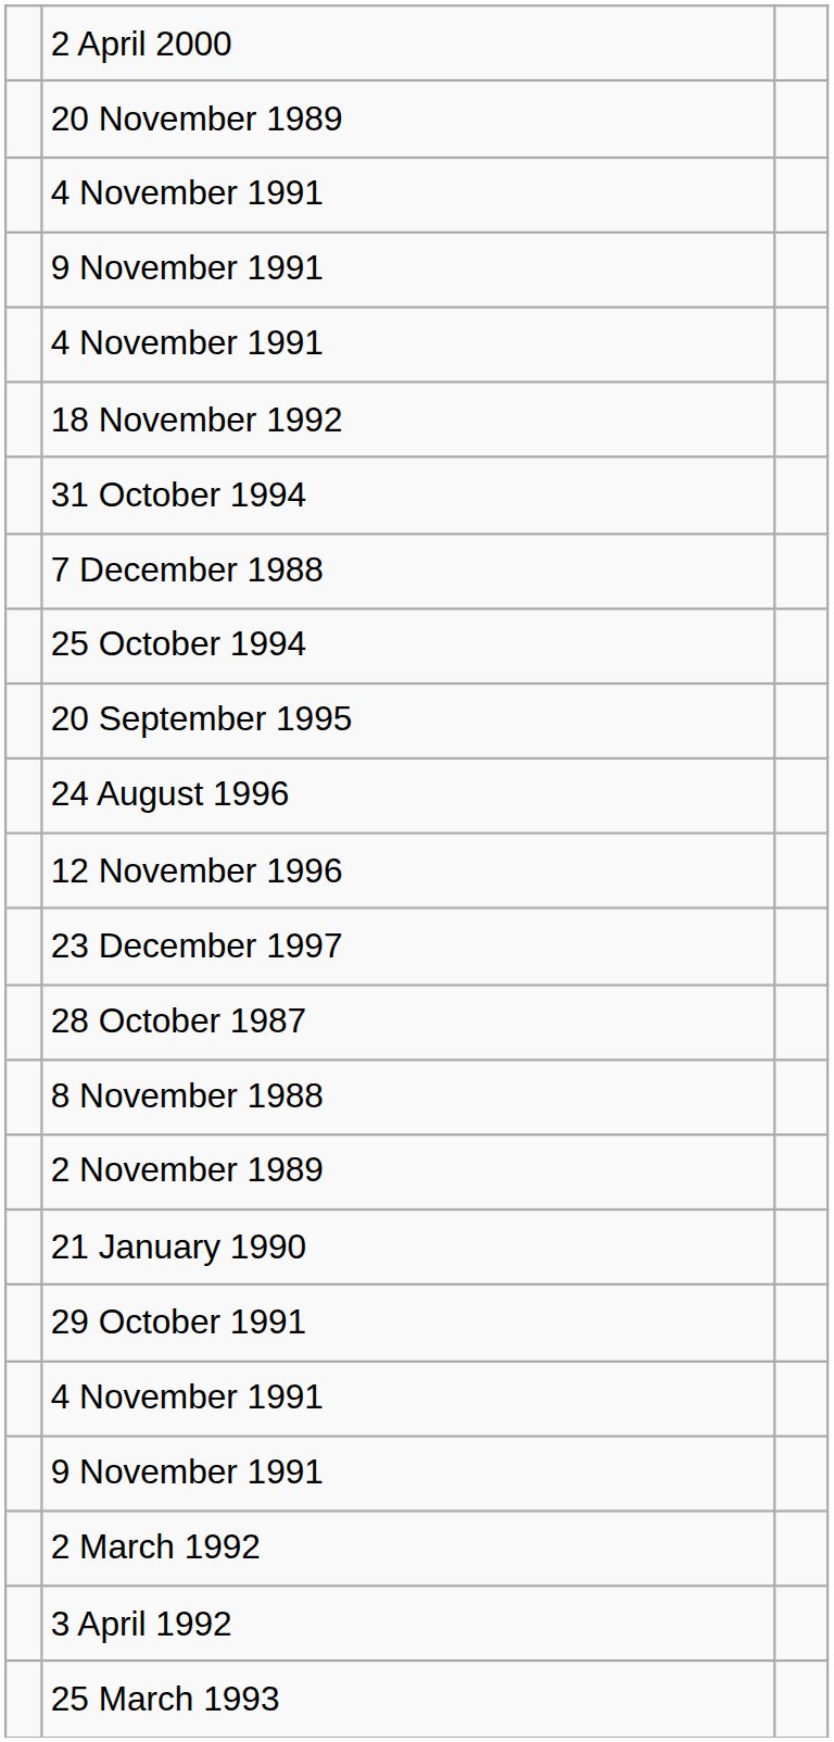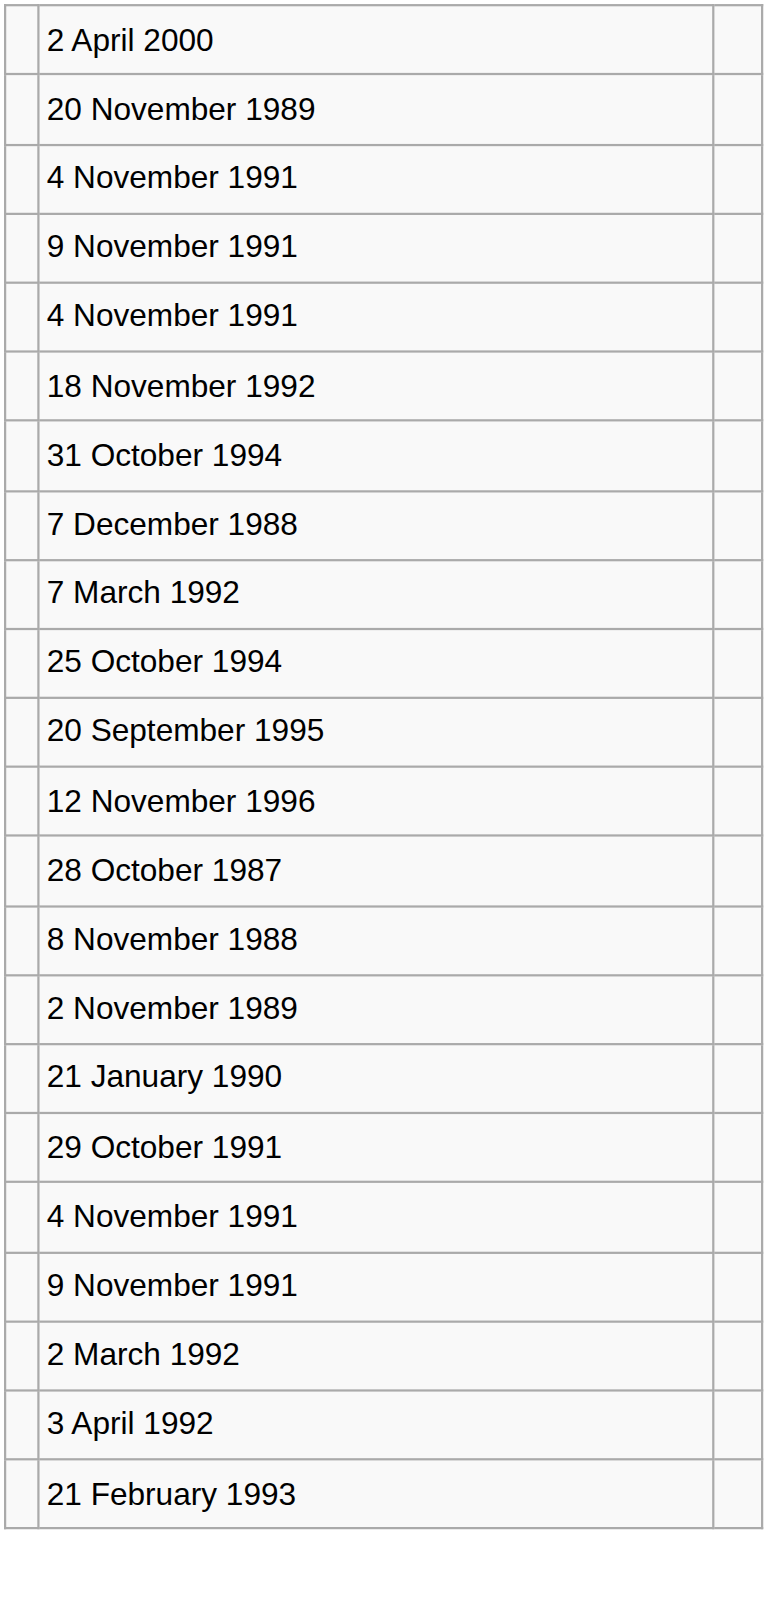+ row: 7 March 1992
- row: 24 August 1996
- row: 23 December 1997
+ row: 21 February 1993
- row: 25 March 1993
